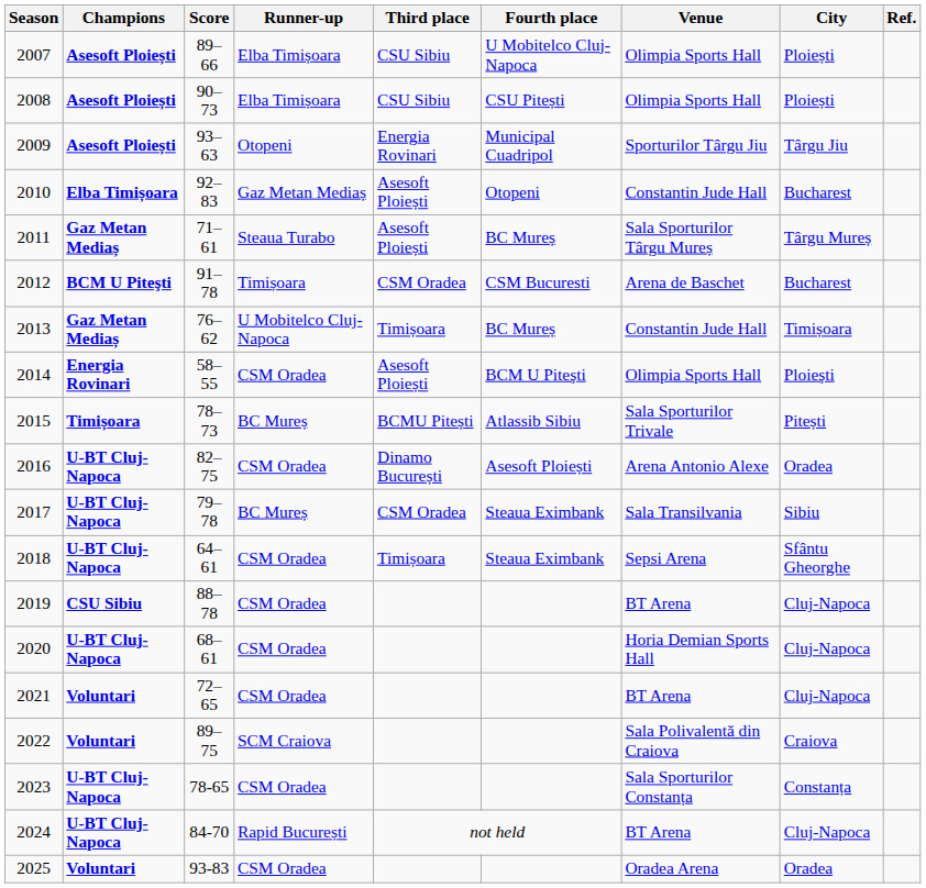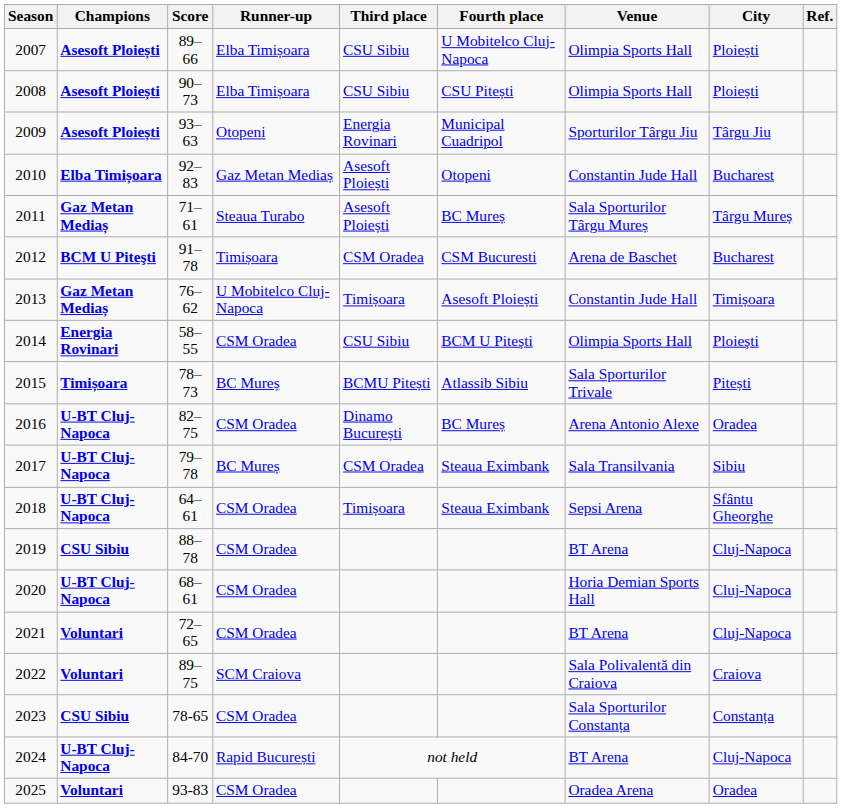2013 | Fourth place: BC Mureș -> Asesoft Ploiești
2014 | Third place: Asesoft Ploiești -> CSU Sibiu
2016 | Fourth place: Asesoft Ploiești -> BC Mureș
2023 | Champions: U-BT Cluj-Napoca -> CSU Sibiu
